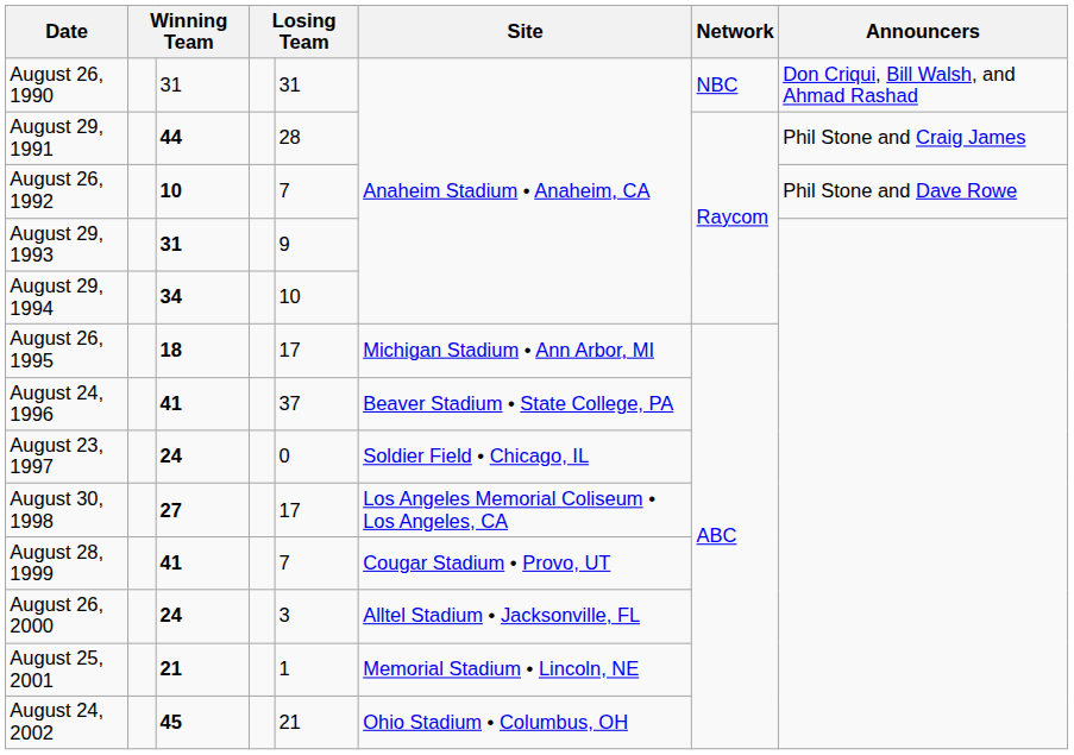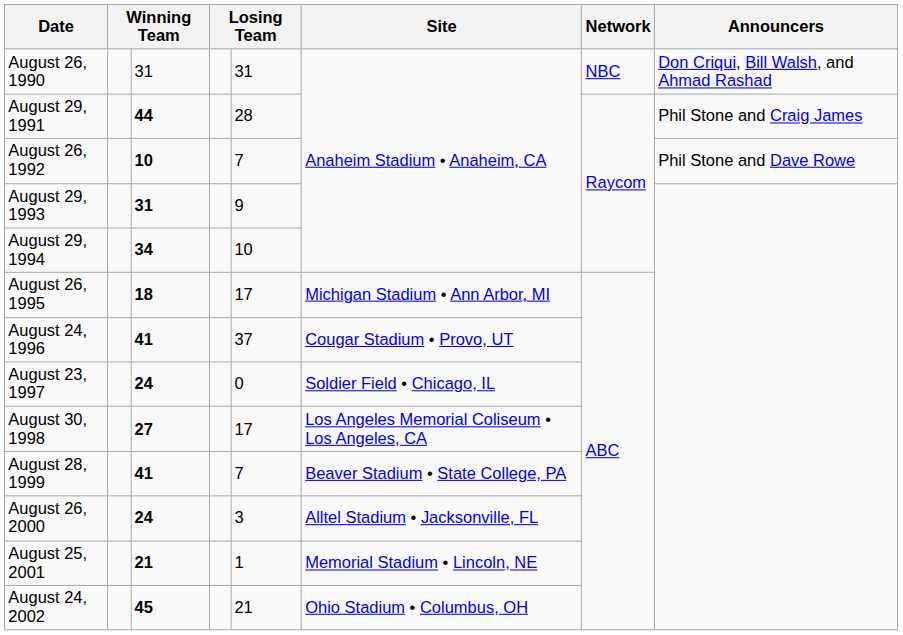August 24, 1996 | Site: Beaver Stadium • State College, PA -> Cougar Stadium • Provo, UT
August 28, 1999 | Site: Cougar Stadium • Provo, UT -> Beaver Stadium • State College, PA
